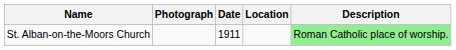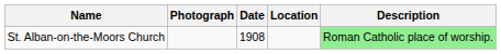St. Alban-on-the-Moors Church | Date: 1911 -> 1908
